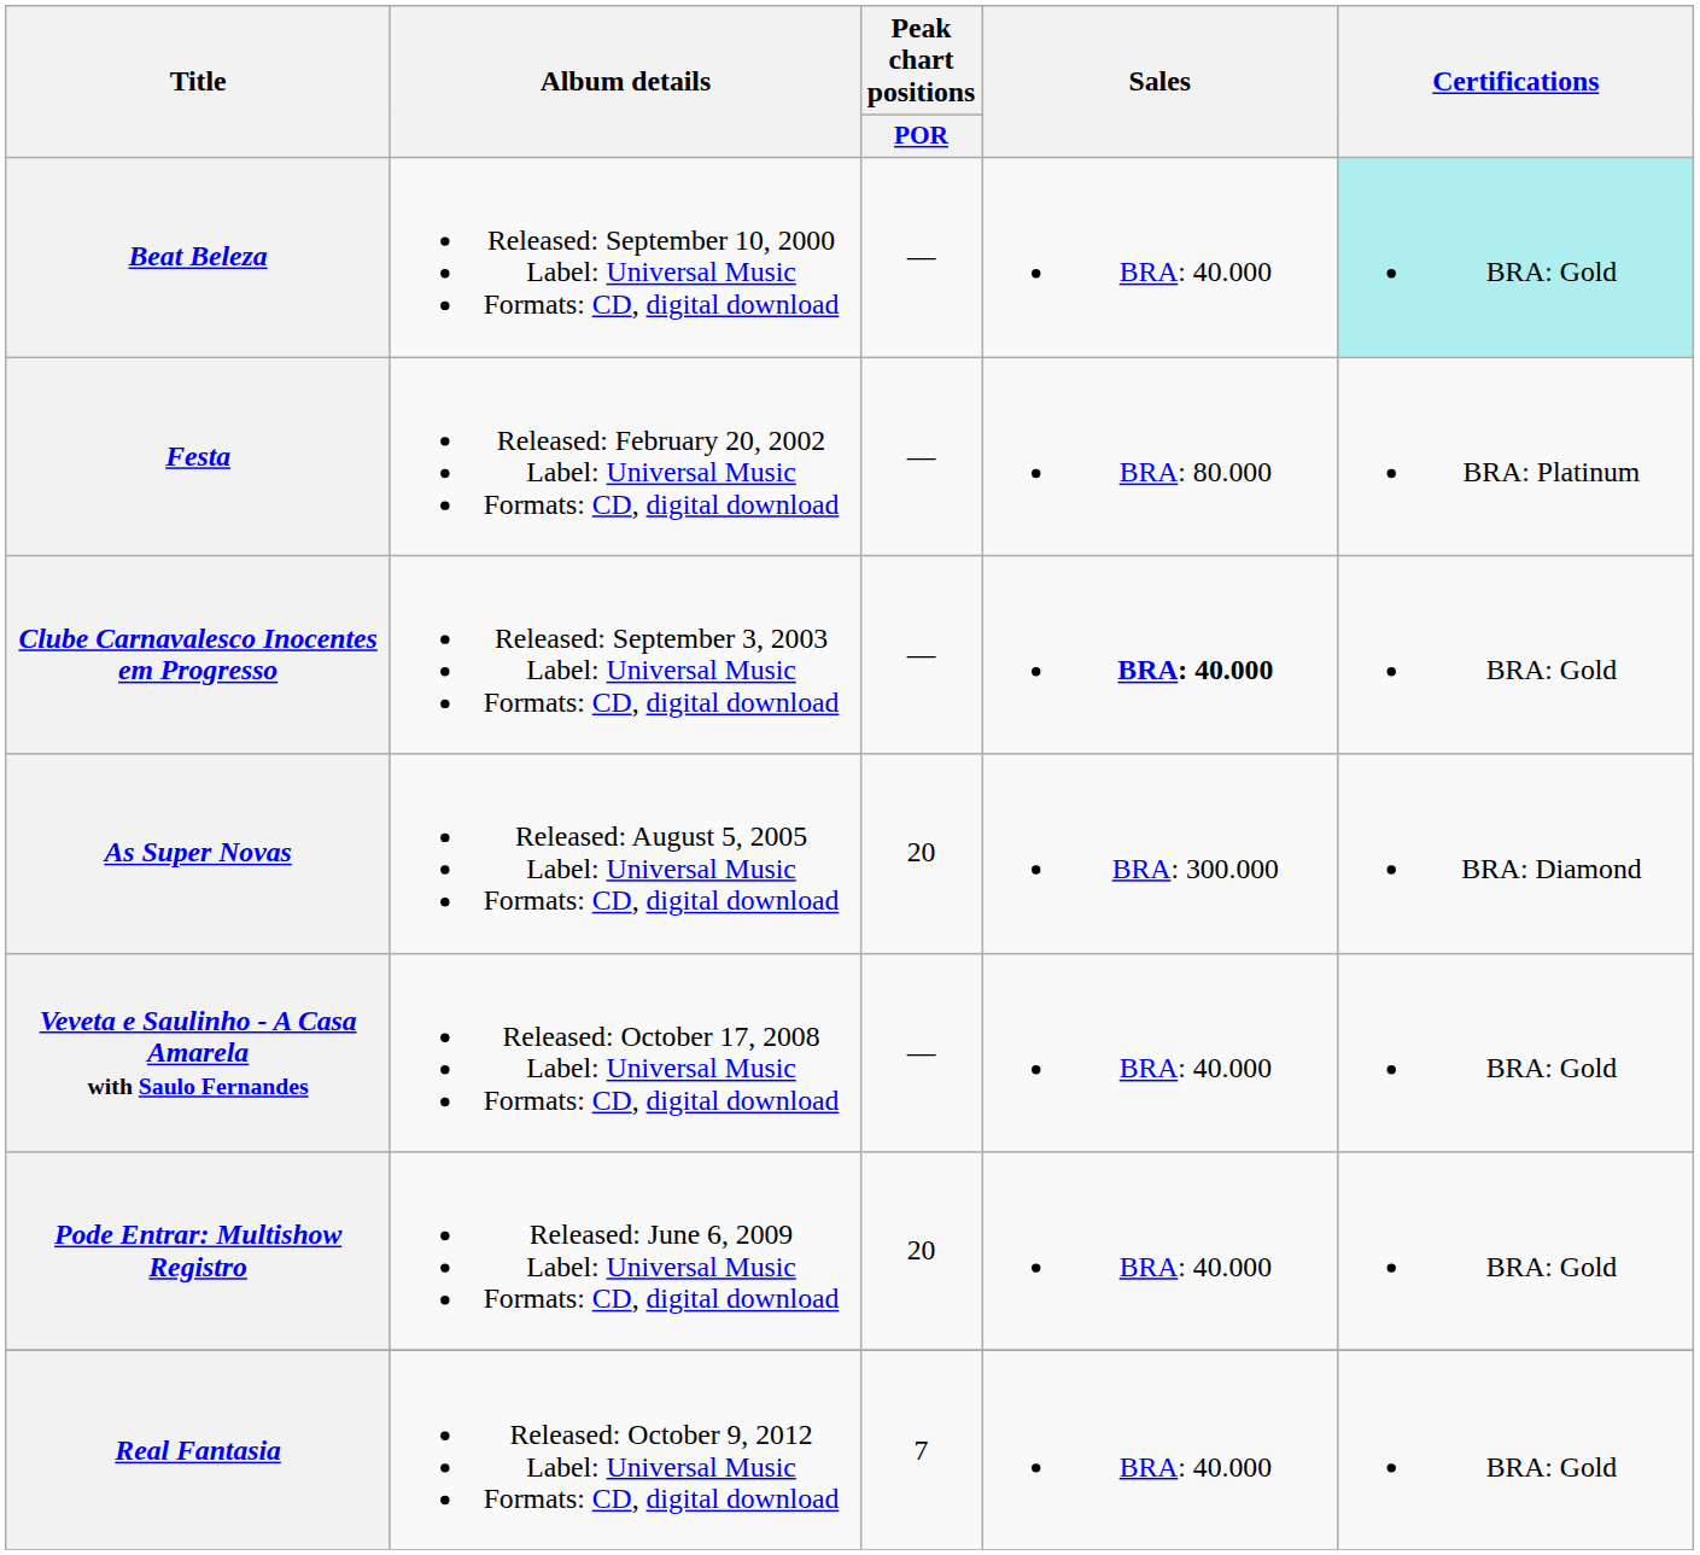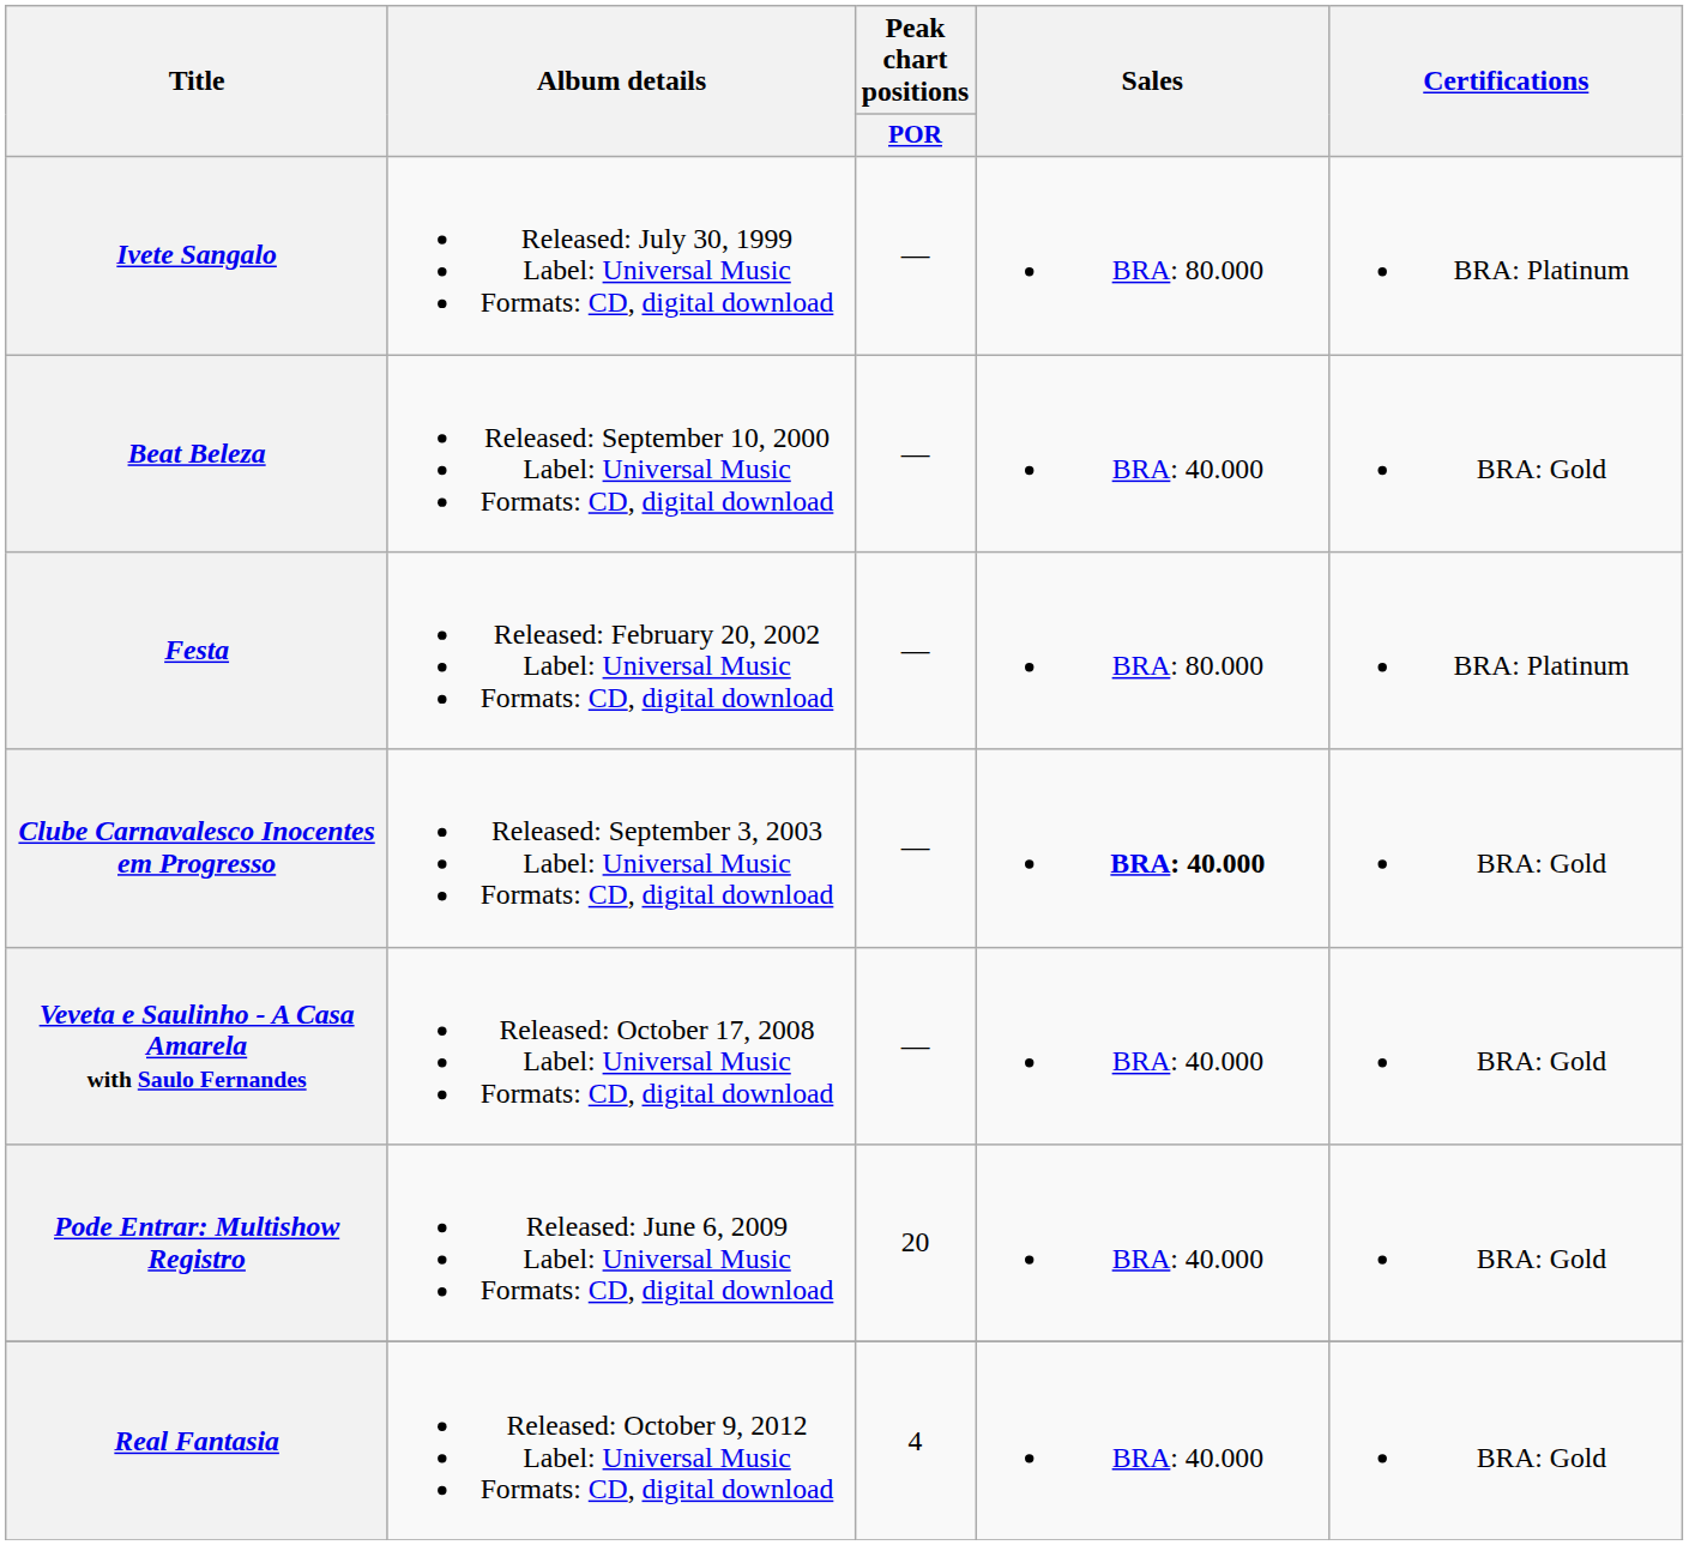+ row: Ivete Sangalo | Released: July 30, 1999 Label: Universal Music Formats: CD, digital download | — | BRA: 80.000 | BRA: Platinum
Beat Beleza | Certifications: paleturquoise background -> no background
- row: As Super Novas | Released: August 5, 2005 Label: Universal Music Formats: CD, digital download | 20 | BRA: 300.000 | BRA: Diamond
Real Fantasia | Peak chart positions / POR: 7 -> 4
